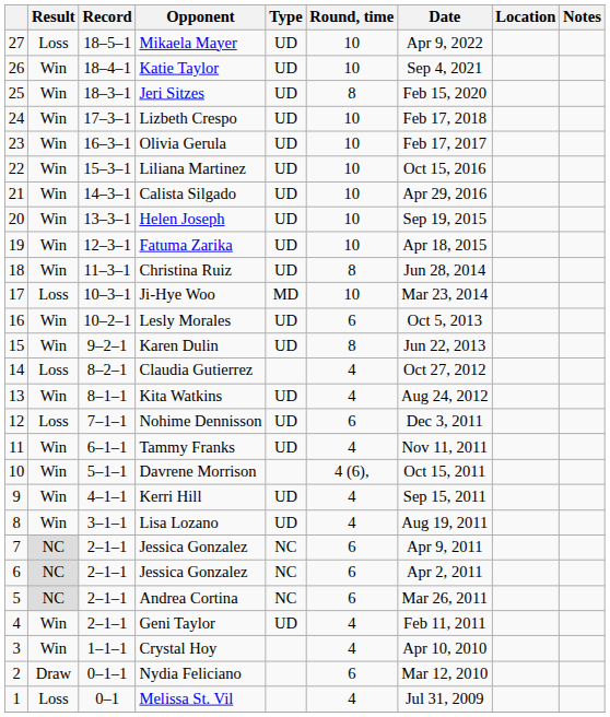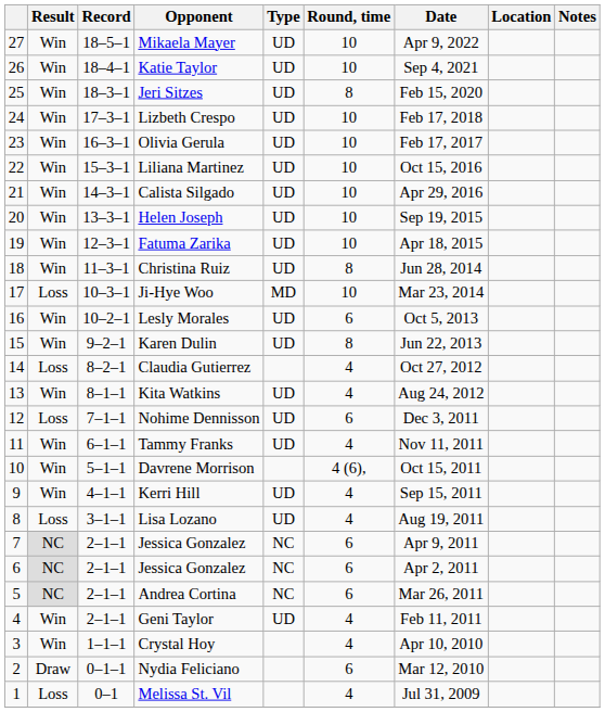Mikaela Mayer | Result: Loss -> Win
Lisa Lozano | Result: Win -> Loss
